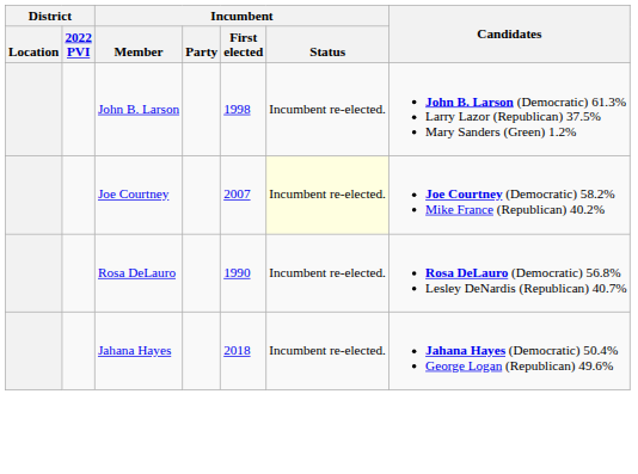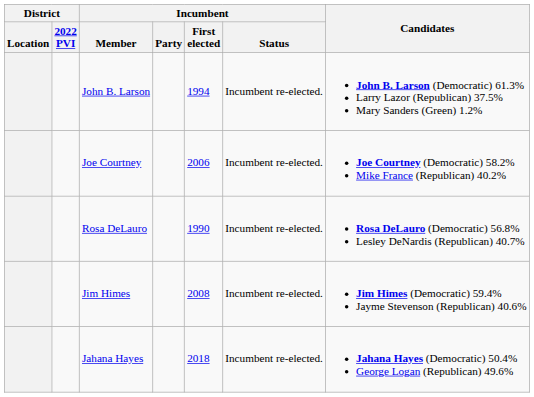John B. Larson | Incumbent / First elected: 1998 -> 1994
Joe Courtney | Incumbent / First elected: 2007 -> 2006
Joe Courtney | Incumbent / Status: lightyellow background -> no background
+ row: Jim Himes | 2008 | Incumbent re-elected. | Jim Himes (Democratic) 59.4% Jayme Stevenson (Republican) 40.6%
